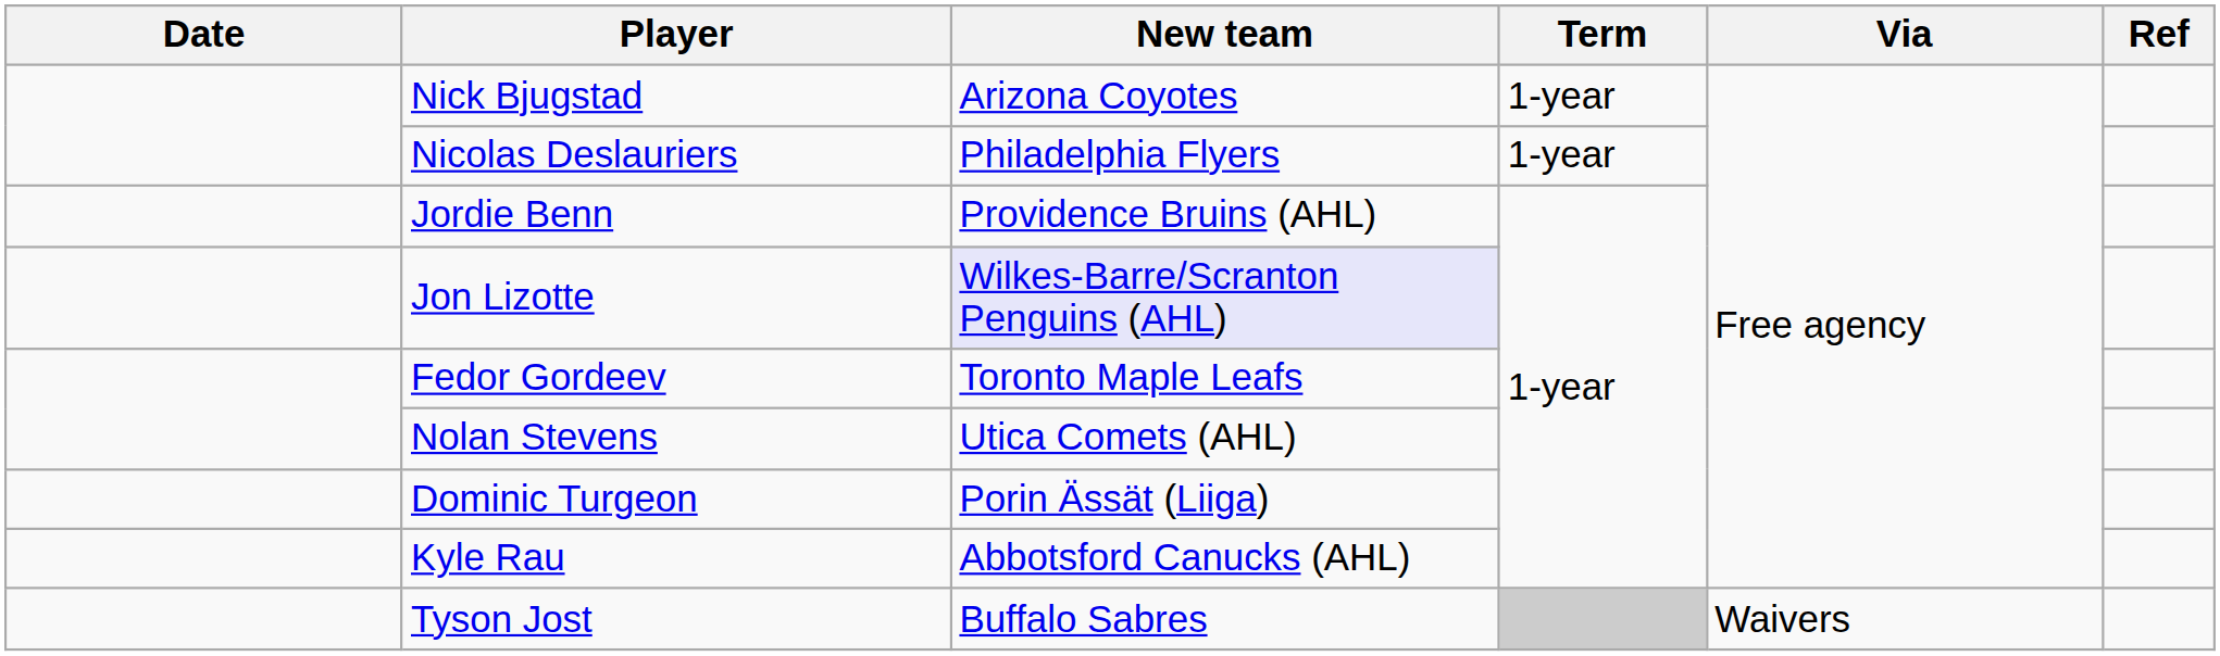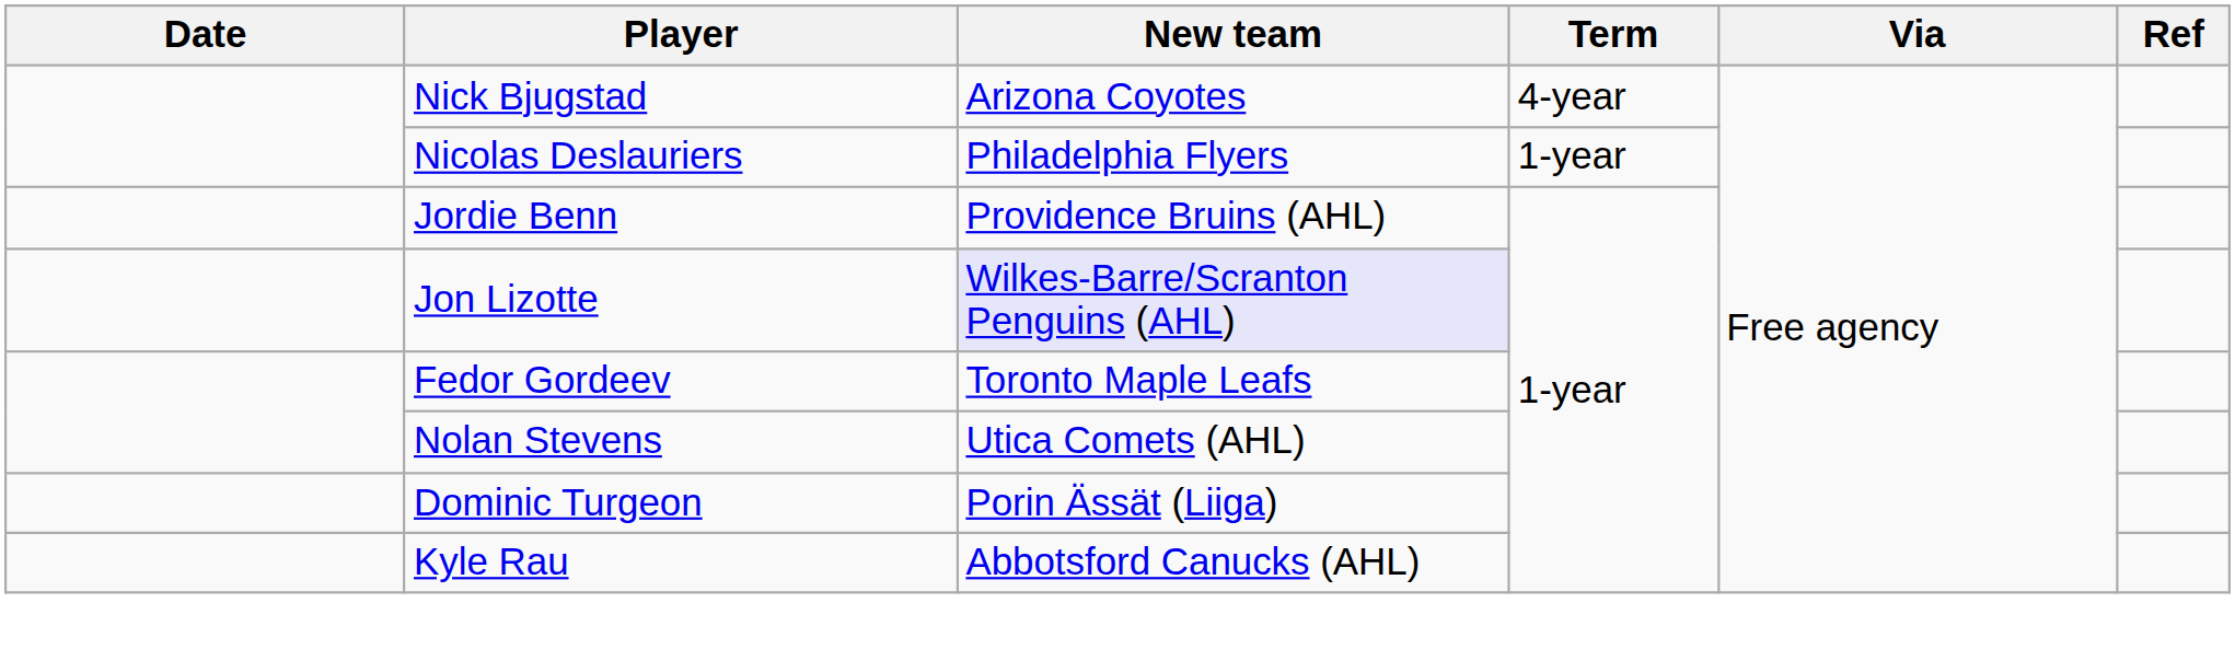Nick Bjugstad | Term: 1-year -> 4-year
- row: Tyson Jost | Buffalo Sabres | Waivers
